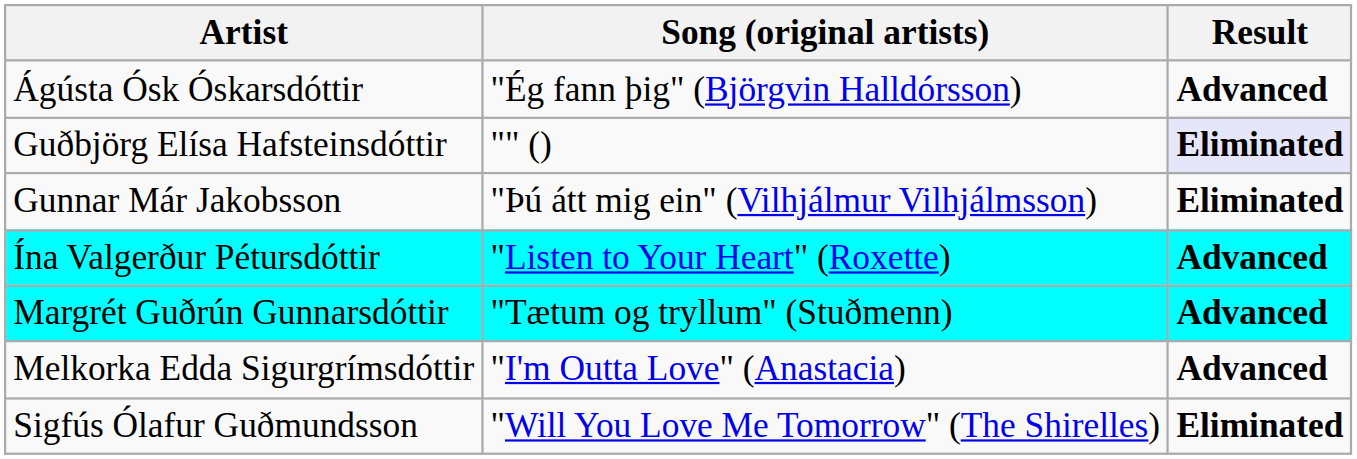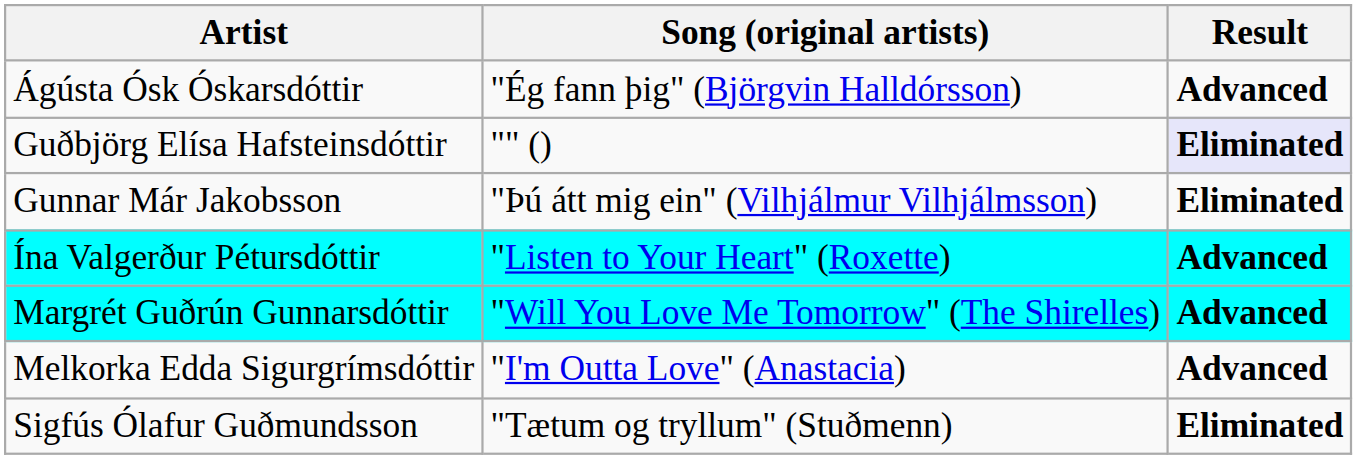Margrét Guðrún Gunnarsdóttir | Song (original artists): "Tætum og tryllum" (Stuðmenn) -> "Will You Love Me Tomorrow" (The Shirelles)
Sigfús Ólafur Guðmundsson | Song (original artists): "Will You Love Me Tomorrow" (The Shirelles) -> "Tætum og tryllum" (Stuðmenn)
